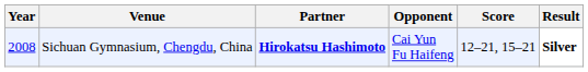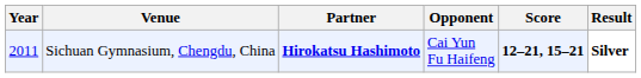Sichuan Gymnasium, Chengdu, China | Year: 2008 -> 2011
Sichuan Gymnasium, Chengdu, China | Score: normal -> bold
